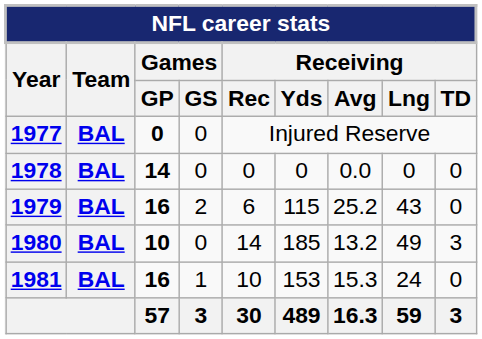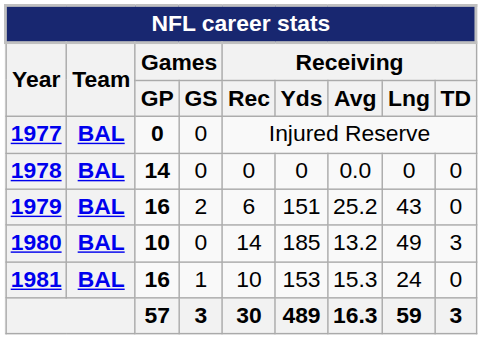1979 | Receiving / Yds: 115 -> 151
